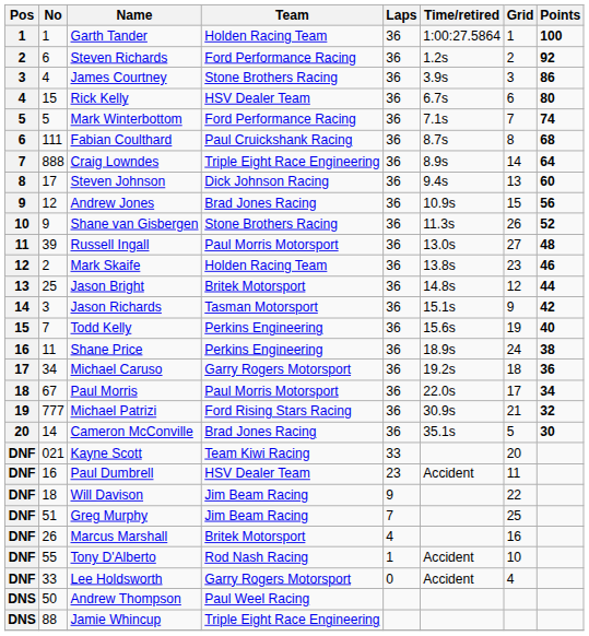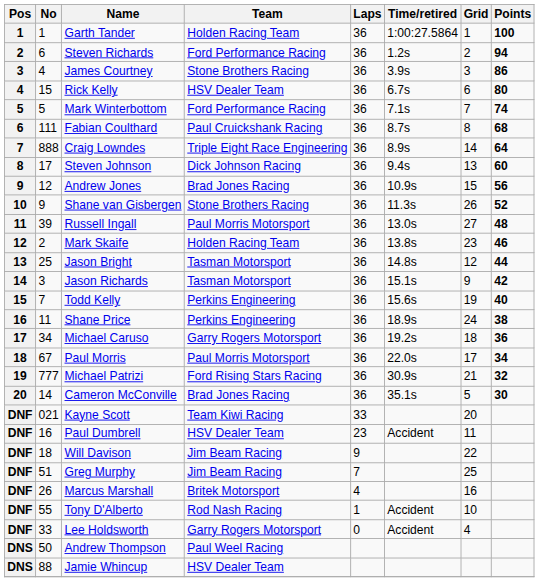Steven Richards | Points: 92 -> 94
Jason Bright | Team: Britek Motorsport -> Tasman Motorsport
Jamie Whincup | Team: Triple Eight Race Engineering -> HSV Dealer Team
